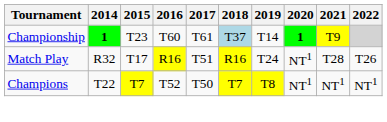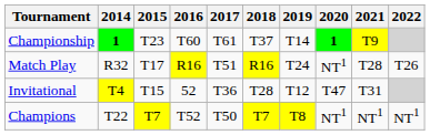Championship | 2018: lightblue background -> no background
+ row: Invitational | T4 | T15 | 52 | T36 | T28 | T12 | T47 | T31
